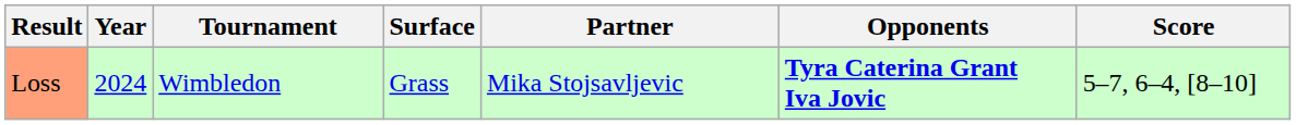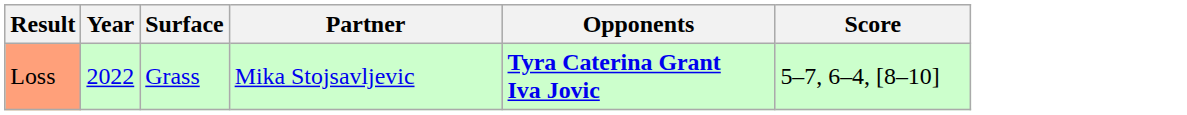- column: Tournament | Wimbledon
Loss | Year: 2024 -> 2022
